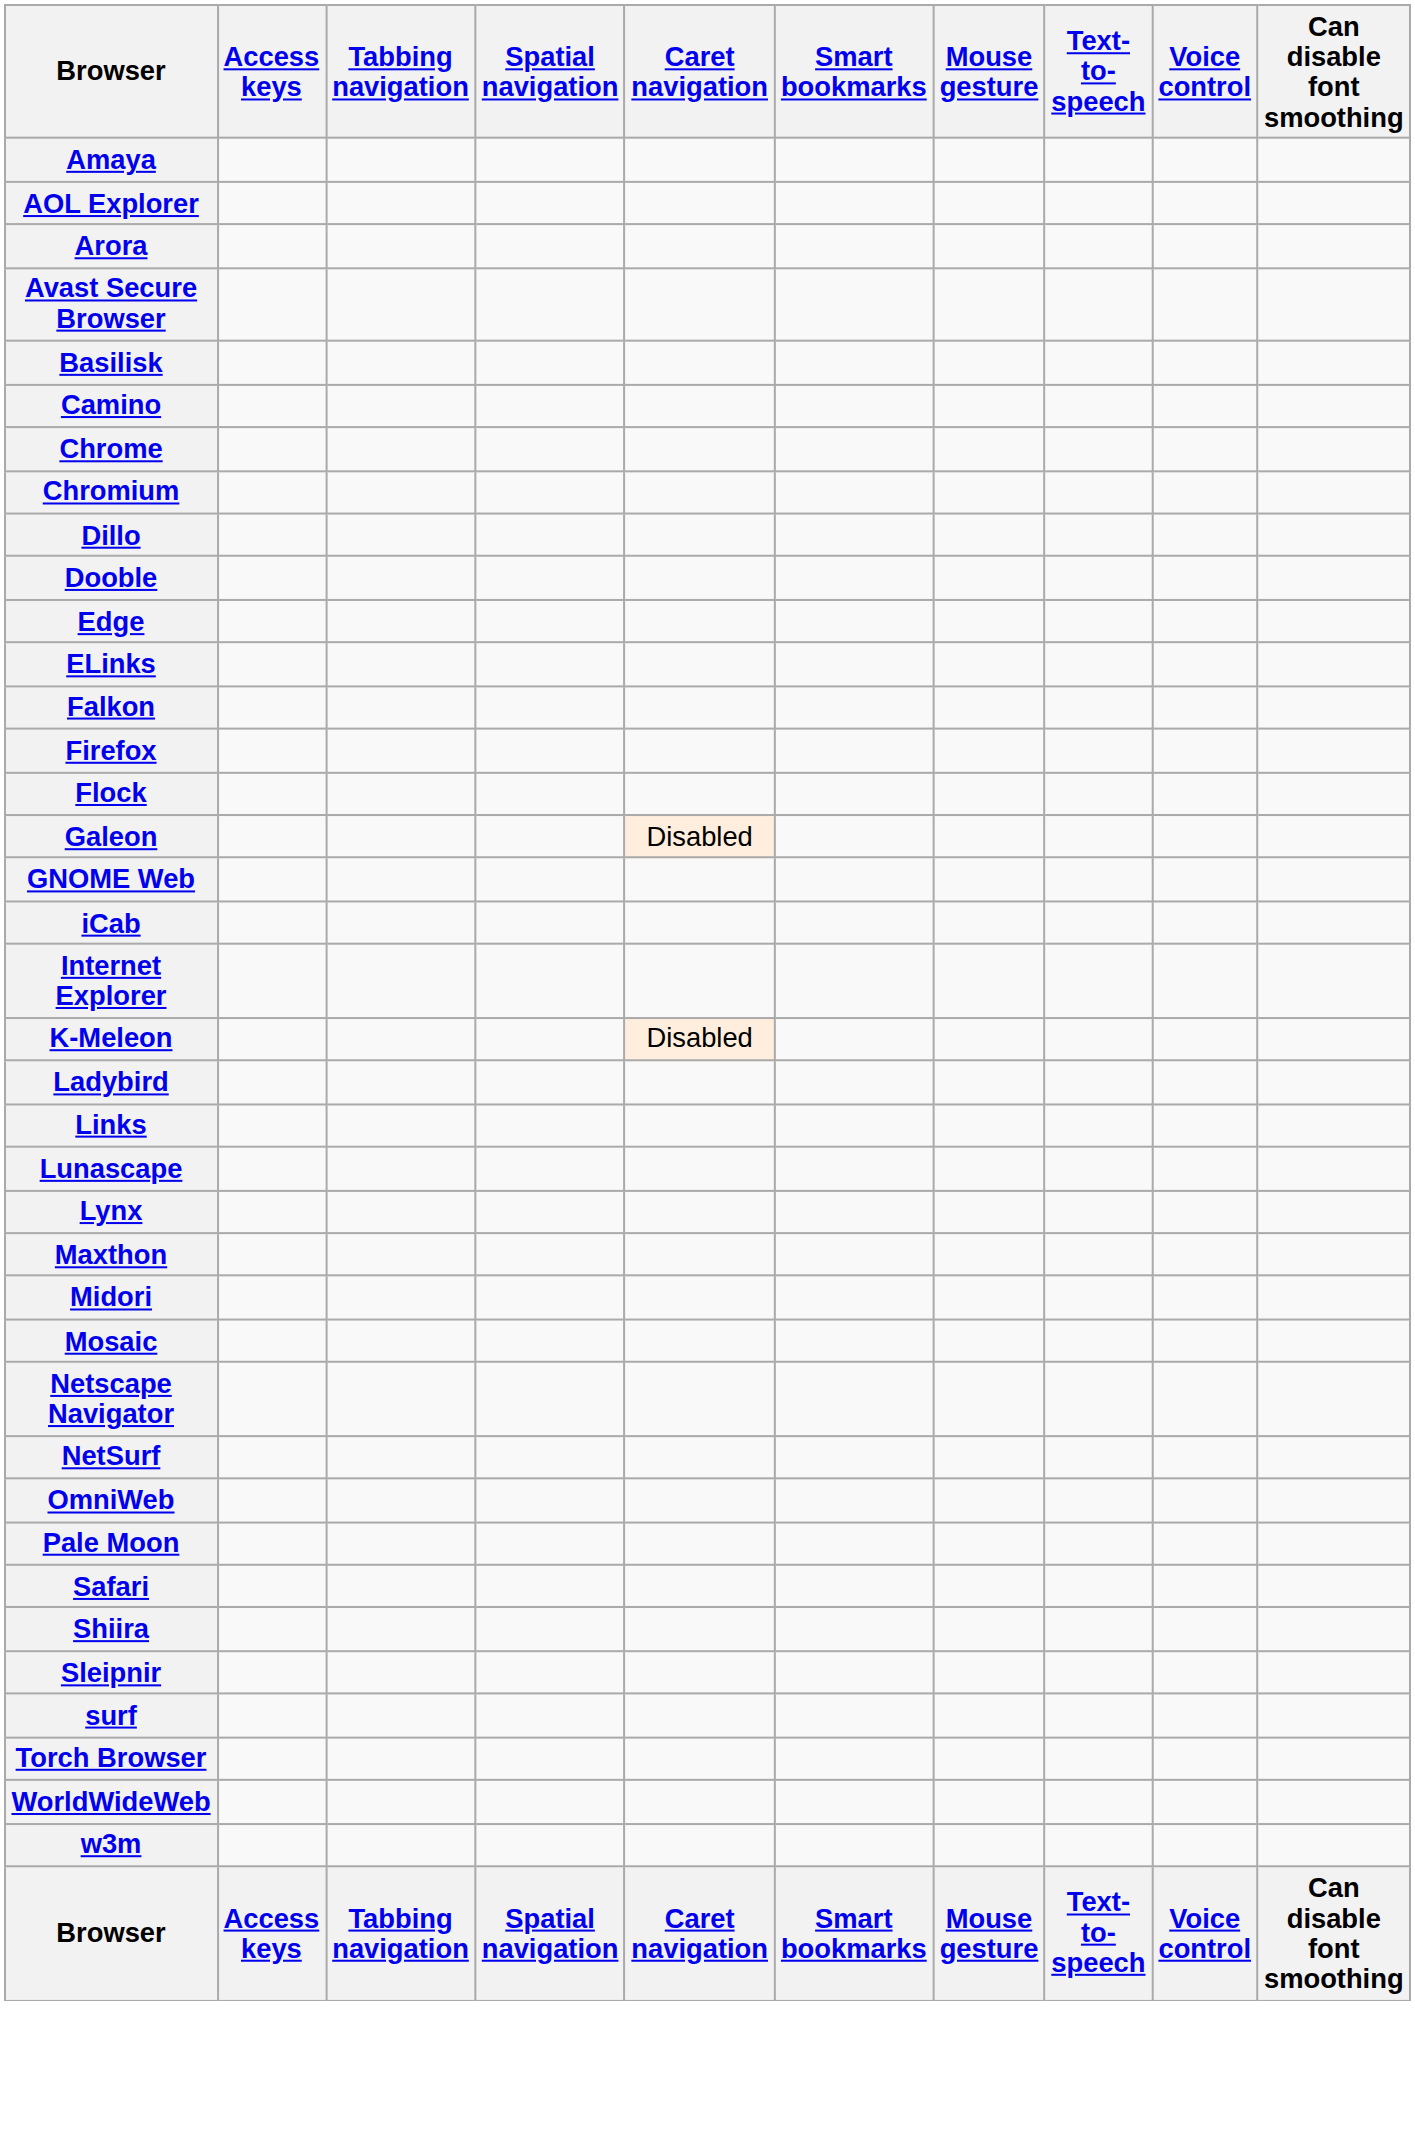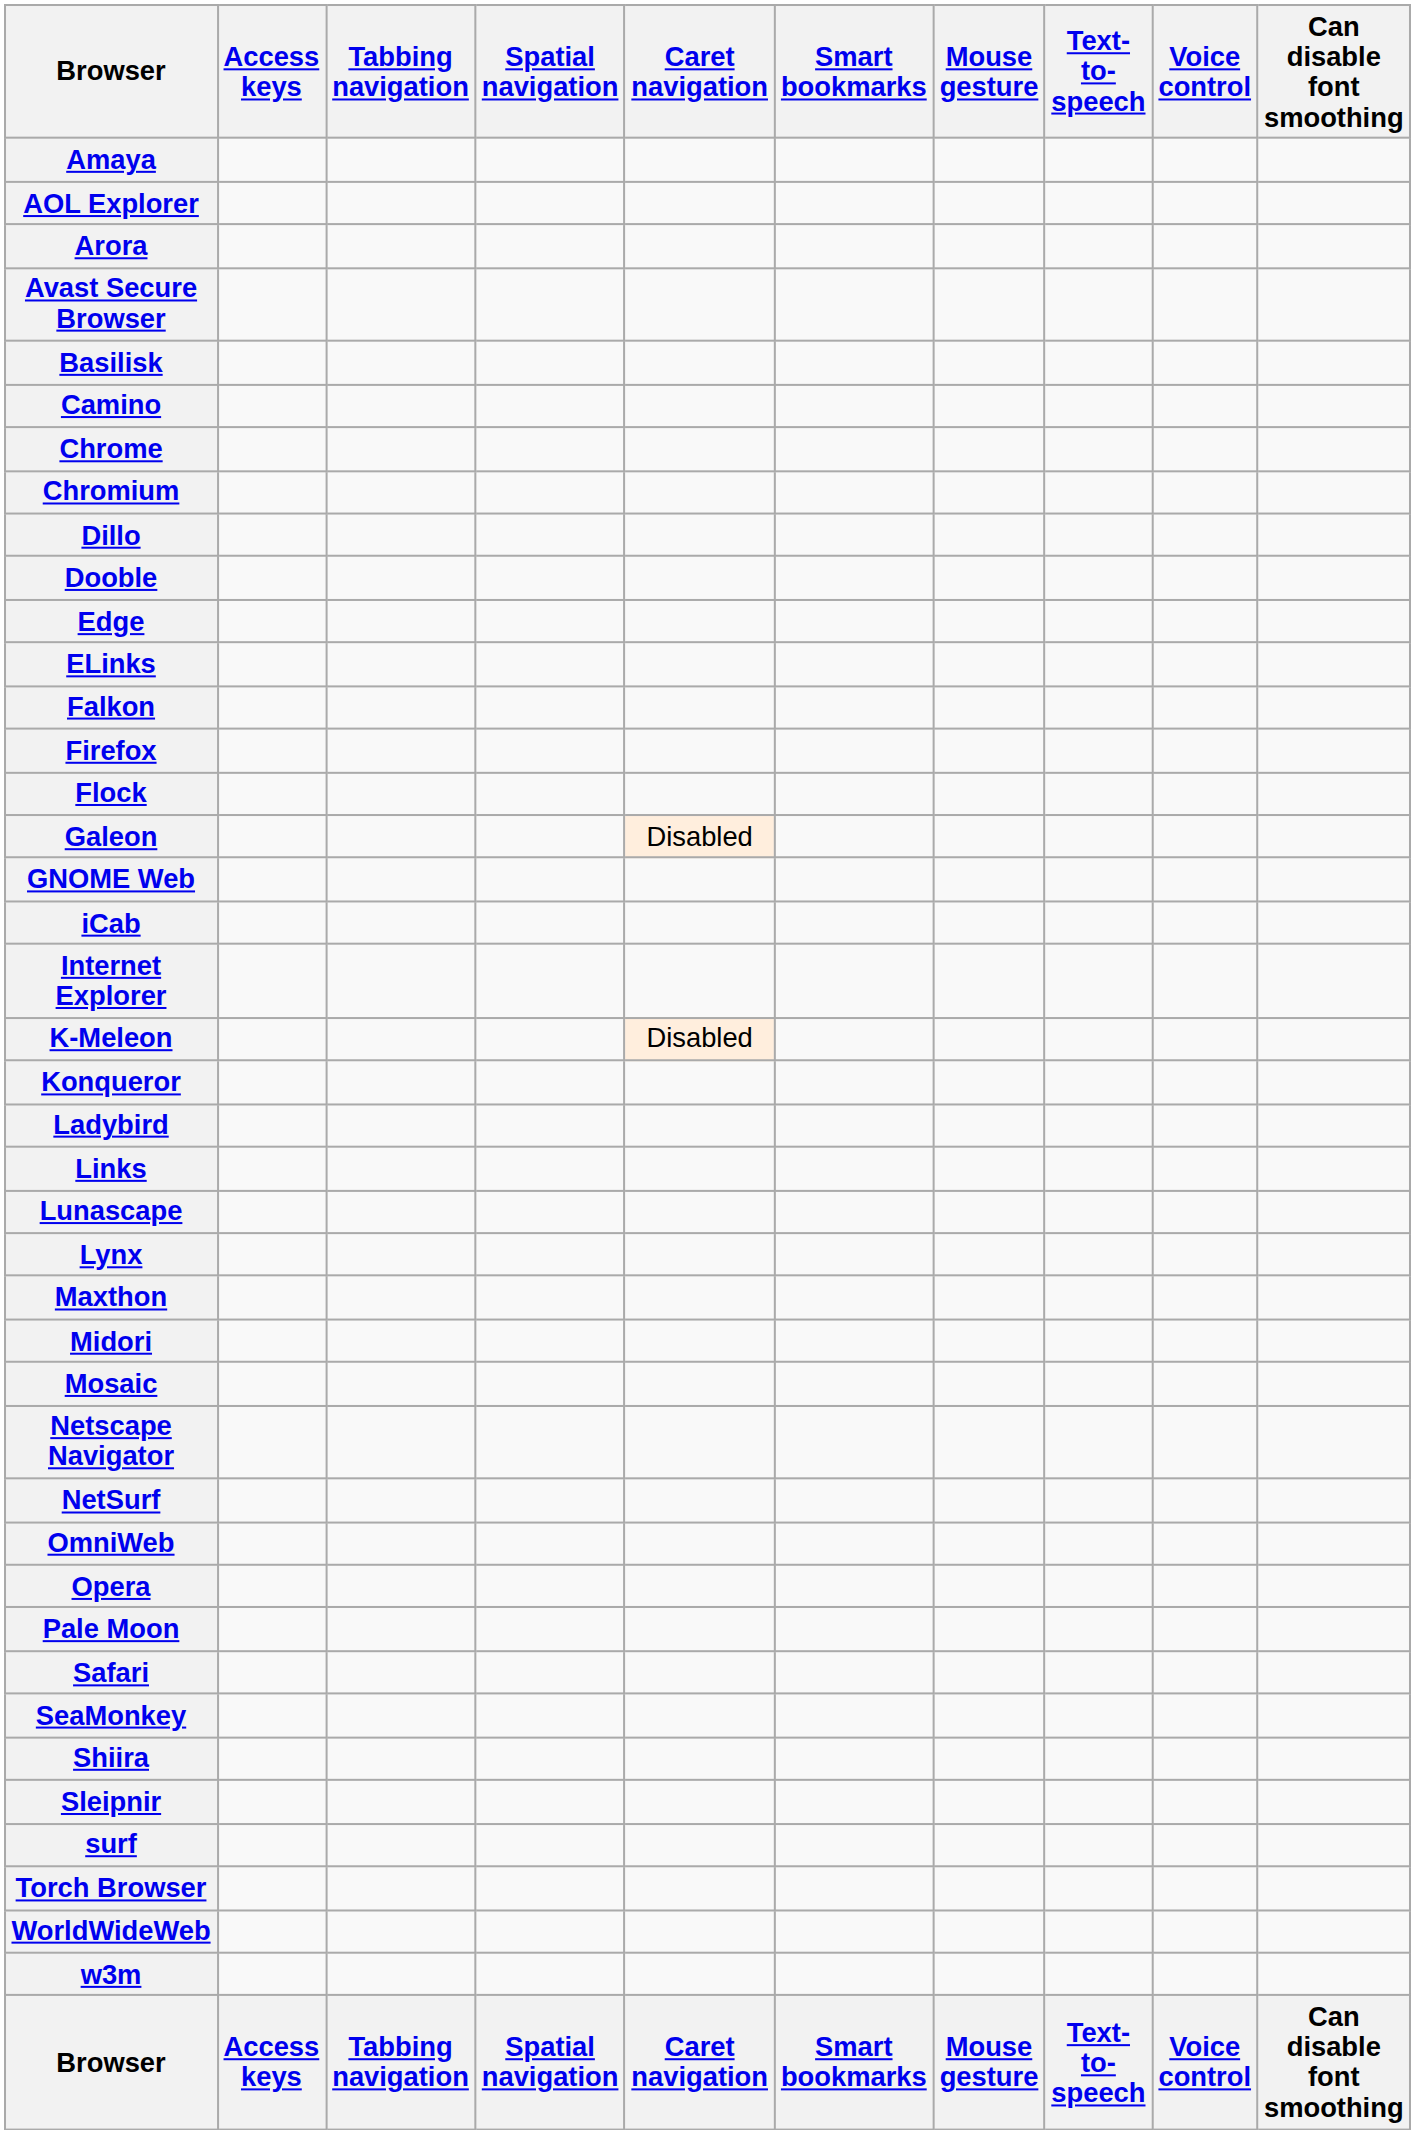+ row: Konqueror
+ row: Opera
+ row: SeaMonkey
